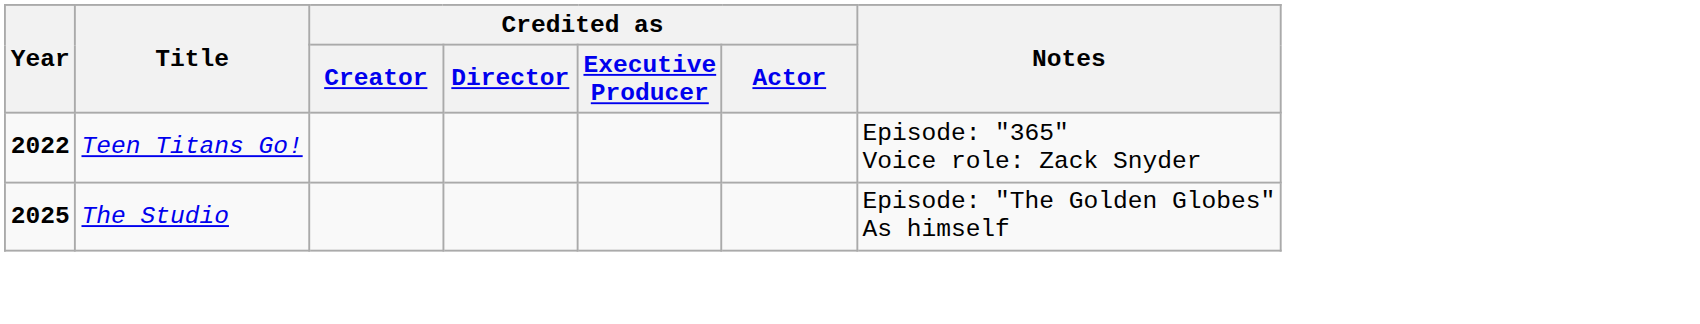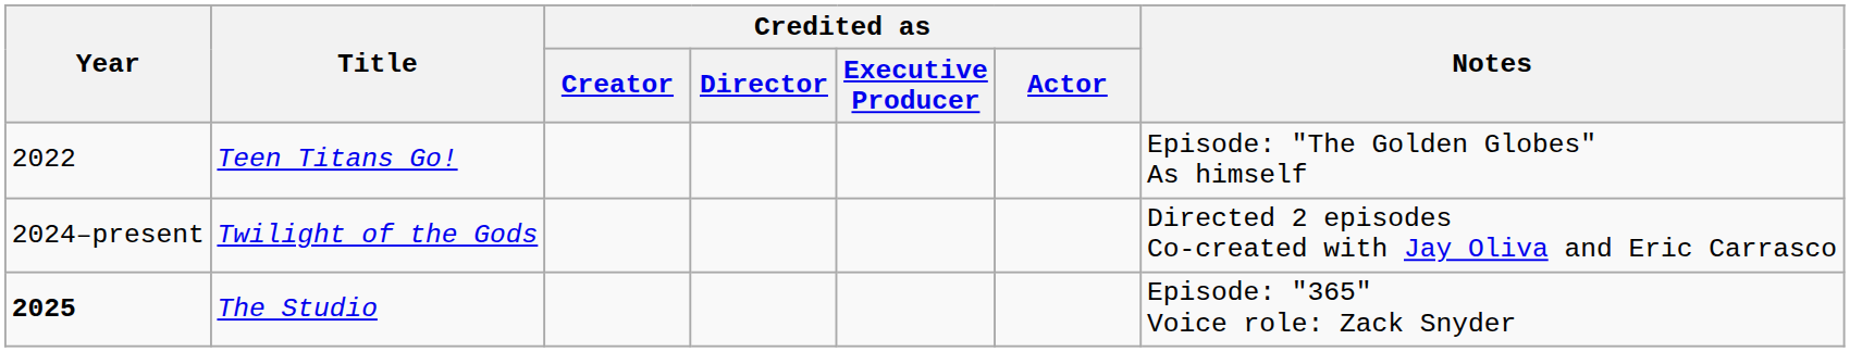Teen Titans Go! | Year: bold -> normal
Teen Titans Go! | Notes: Episode: "365" Voice role: Zack Snyder -> Episode: "The Golden Globes" As himself
+ row: 2024–present | Twilight of the Gods | Directed 2 episodes Co-created with Jay Oliva and Eric Carrasco
The Studio | Notes: Episode: "The Golden Globes" As himself -> Episode: "365" Voice role: Zack Snyder
